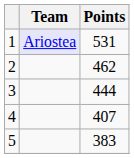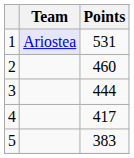2 | Points: 462 -> 460
4 | Points: 407 -> 417
